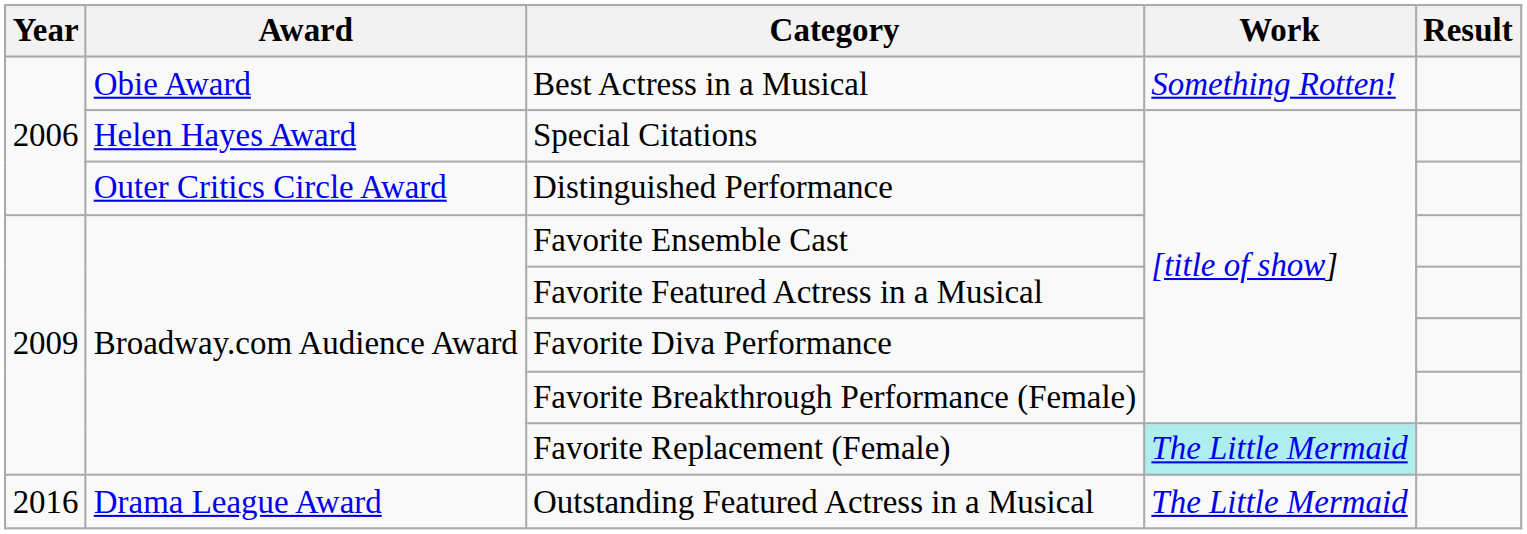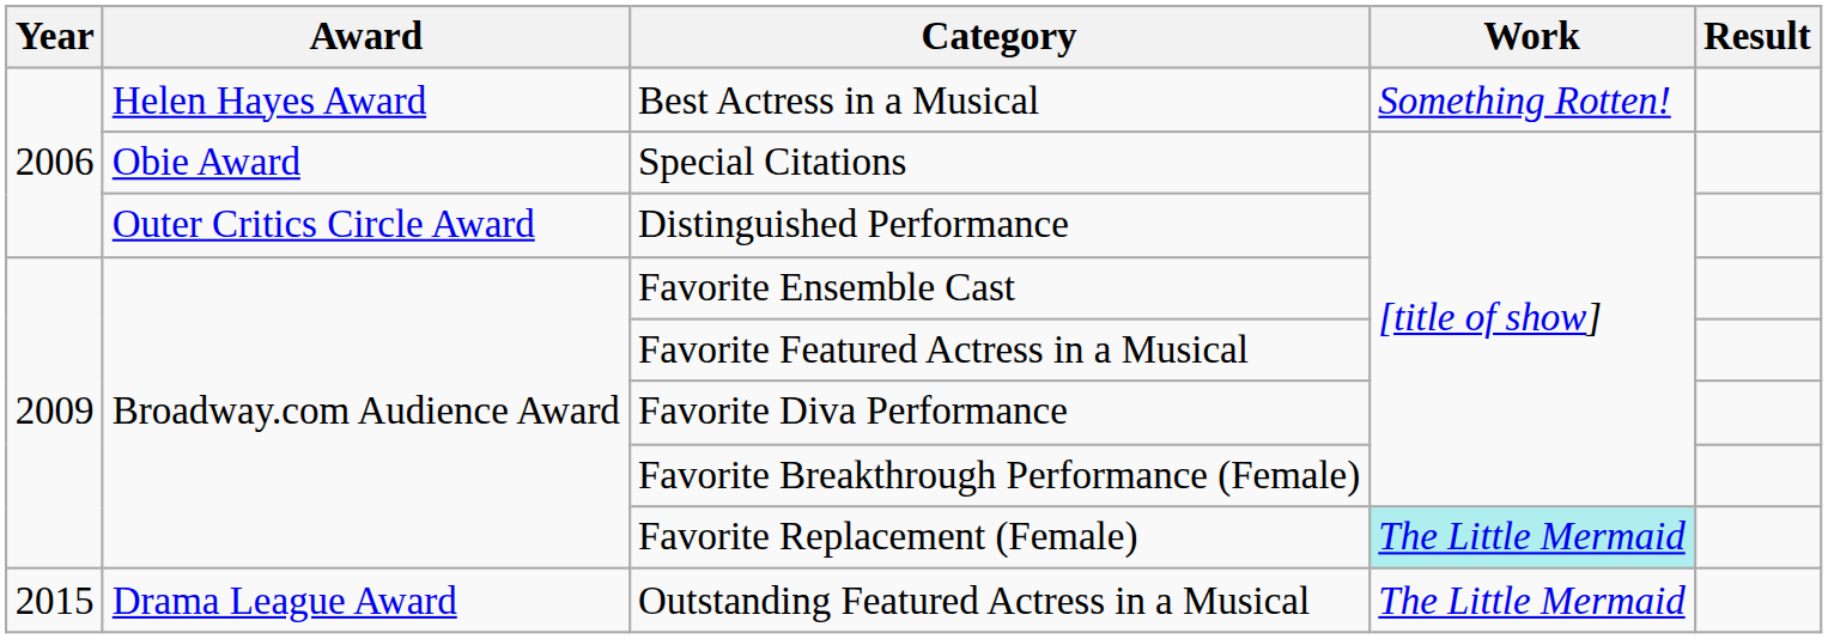Best Actress in a Musical | Award: Obie Award -> Helen Hayes Award
Special Citations | Award: Helen Hayes Award -> Obie Award
Outstanding Featured Actress in a Musical | Year: 2016 -> 2015
